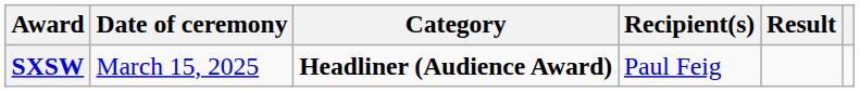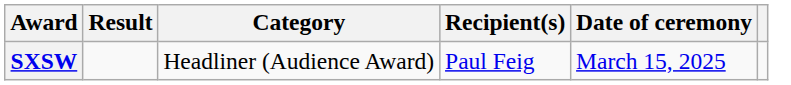columns swapped: Date of ceremony <-> Result
SXSW | Category: bold -> normal
